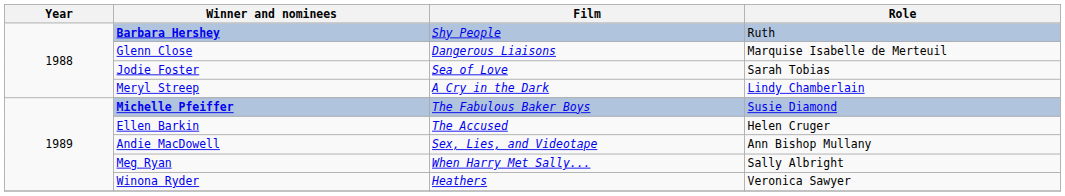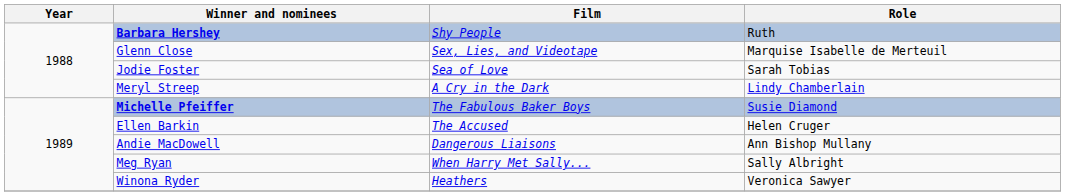Glenn Close | Film: Dangerous Liaisons -> Sex, Lies, and Videotape
Andie MacDowell | Film: Sex, Lies, and Videotape -> Dangerous Liaisons
